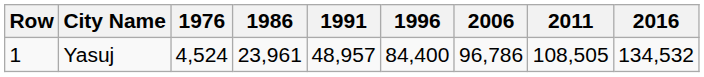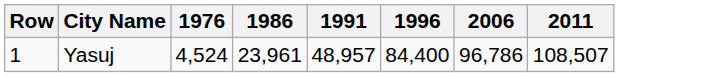- column: 2016 | 134,532
Yasuj | 2011: 108,505 -> 108,507
